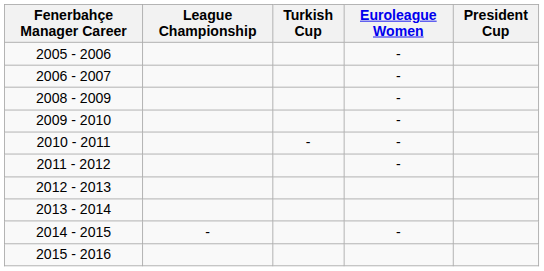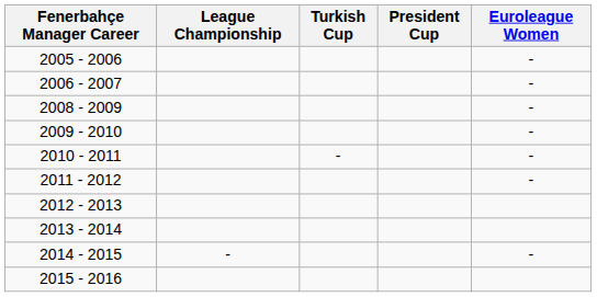columns swapped: President Cup <-> Euroleague Women
